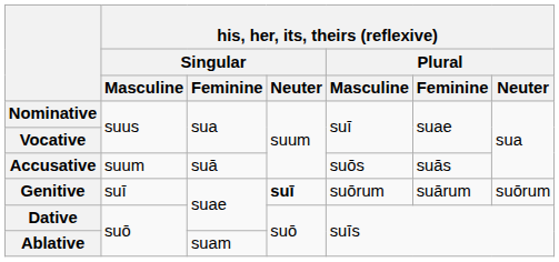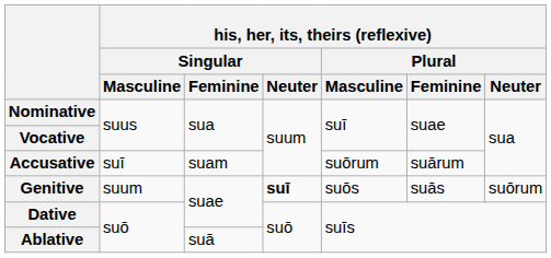Accusative | his, her, its, theirs (reflexive) / Singular / Masculine: suum -> suī
Accusative | his, her, its, theirs (reflexive) / Singular / Feminine: suā -> suam
Accusative | his, her, its, theirs (reflexive) / Plural / Masculine: suōs -> suōrum
Accusative | his, her, its, theirs (reflexive) / Plural / Feminine: suās -> suārum
Genitive | his, her, its, theirs (reflexive) / Singular / Masculine: suī -> suum
Genitive | his, her, its, theirs (reflexive) / Plural / Masculine: suōrum -> suōs
Genitive | his, her, its, theirs (reflexive) / Plural / Feminine: suārum -> suās
Ablative | his, her, its, theirs (reflexive) / Singular / Feminine: suam -> suā
